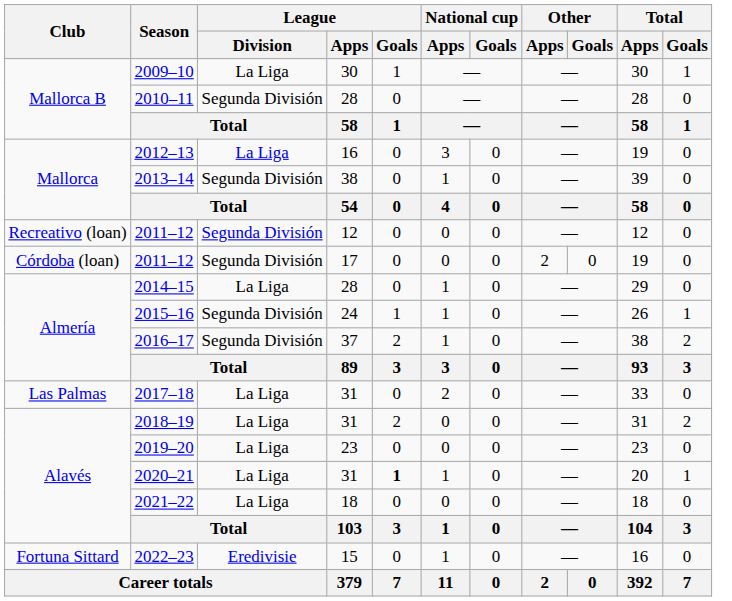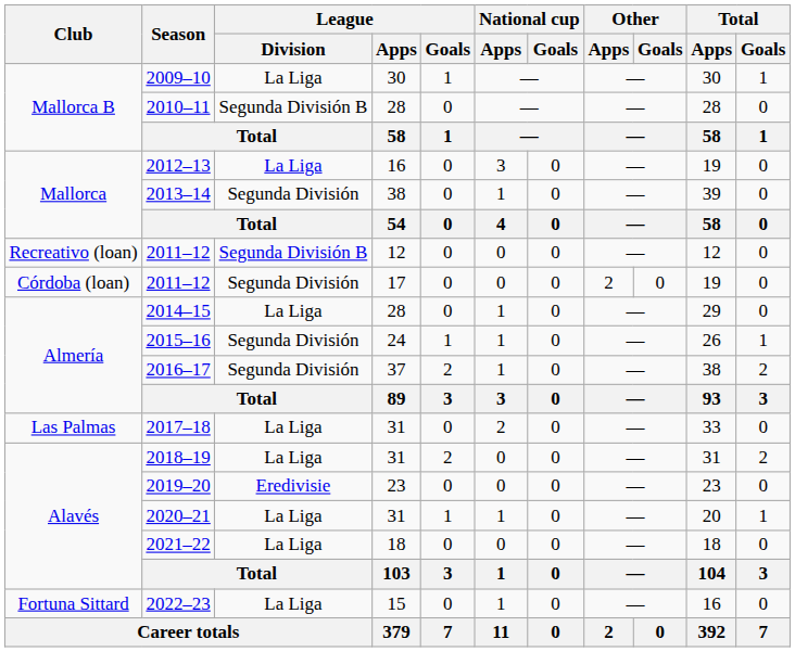2010–11 | League / Division: Segunda División -> Segunda División B
2011–12 / 12 | League / Division: Segunda División -> Segunda División B
2019–20 | League / Division: La Liga -> Eredivisie
2020–21 | League / Goals: bold -> normal
2022–23 | League / Division: Eredivisie -> La Liga
